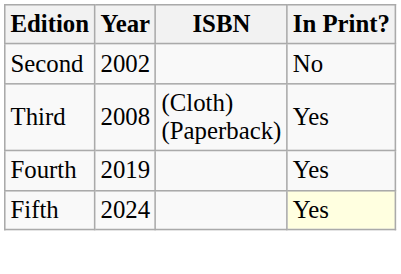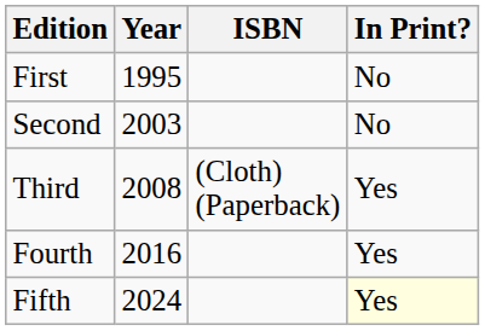+ row: First | 1995 | No
Second | Year: 2002 -> 2003
Fourth | Year: 2019 -> 2016
